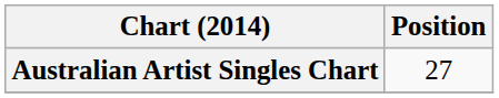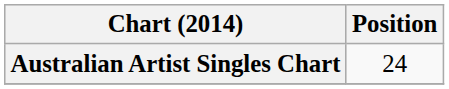Australian Artist Singles Chart | Position: 27 -> 24
